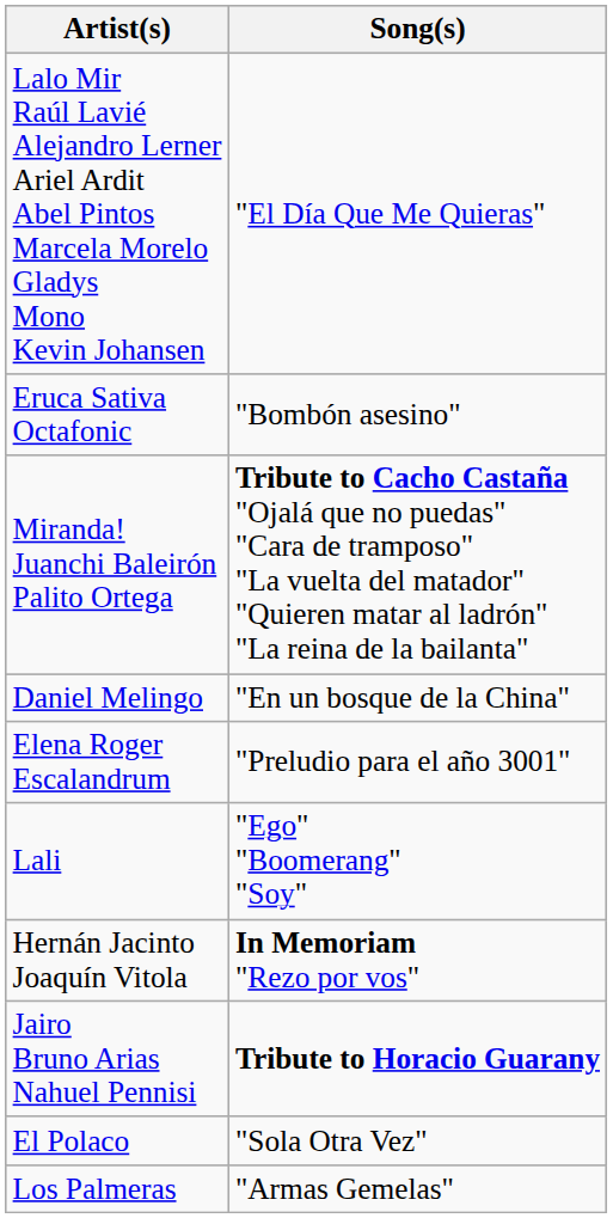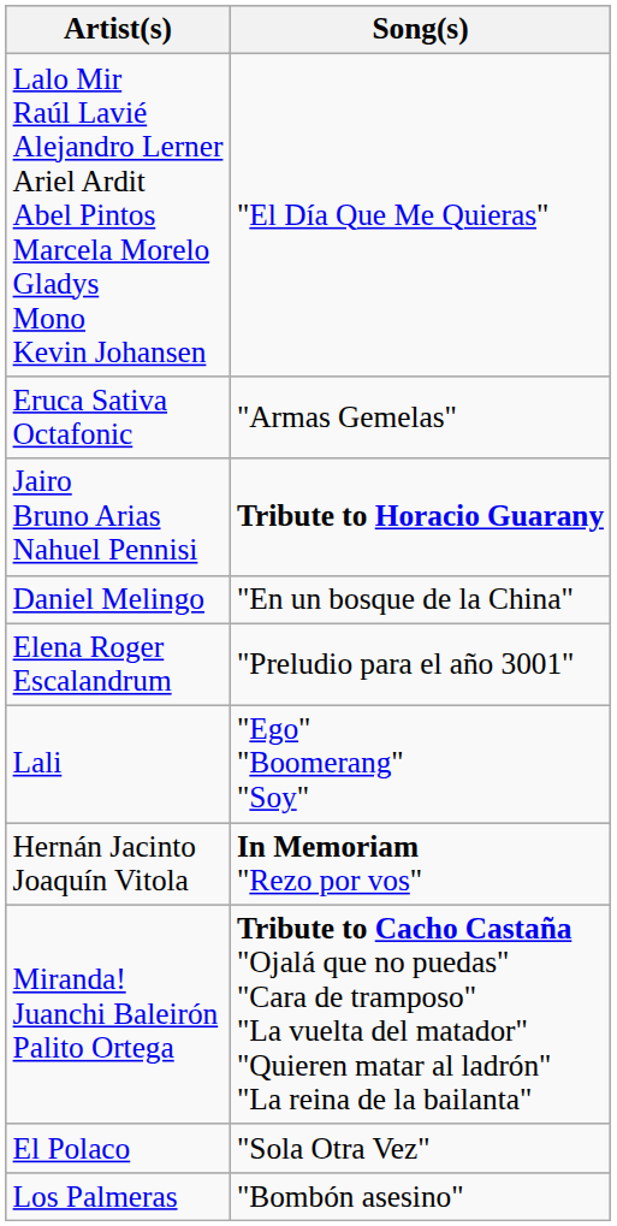Eruca Sativa Octafonic | Song(s): "Bombón asesino" -> "Armas Gemelas"
rows swapped: Miranda! Juanchi Baleirón Palito Ortega <-> Jairo Bruno Arias Nahuel Pennisi
Los Palmeras | Song(s): "Armas Gemelas" -> "Bombón asesino"
